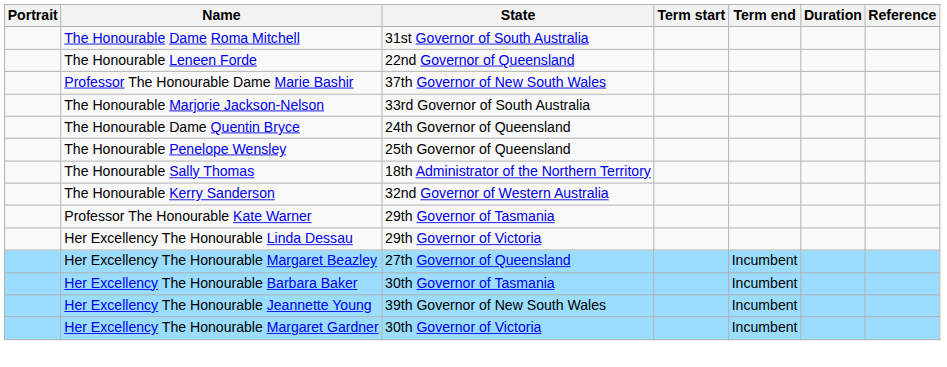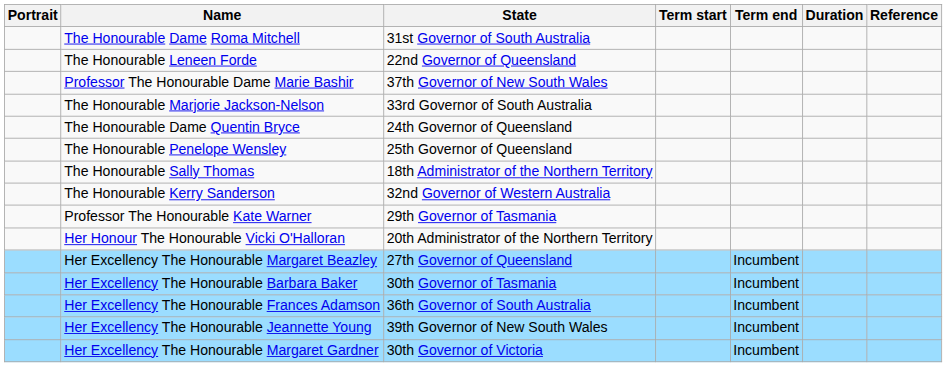- row: Her Excellency The Honourable Linda Dessau | 29th Governor of Victoria
+ row: Her Honour The Honourable Vicki O'Halloran | 20th Administrator of the Northern Territory
+ row: Her Excellency The Honourable Frances Adamson | 36th Governor of South Australia | Incumbent
